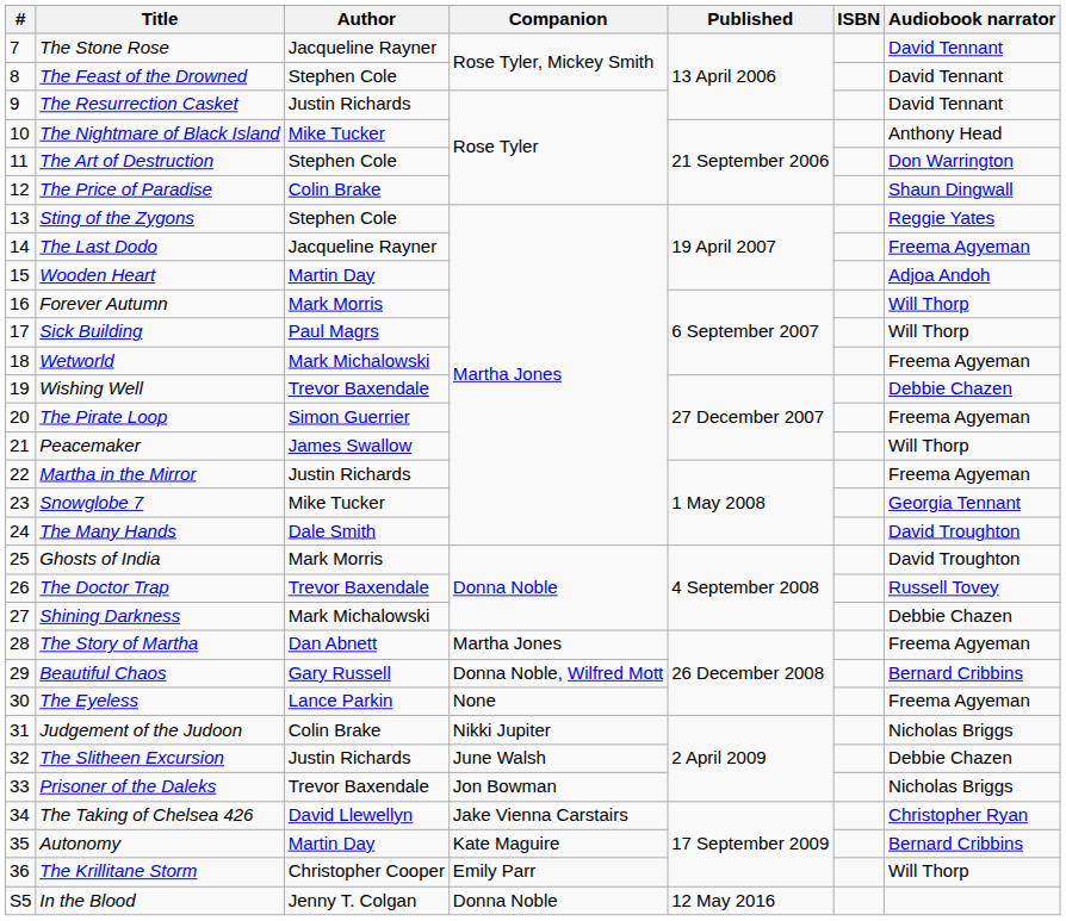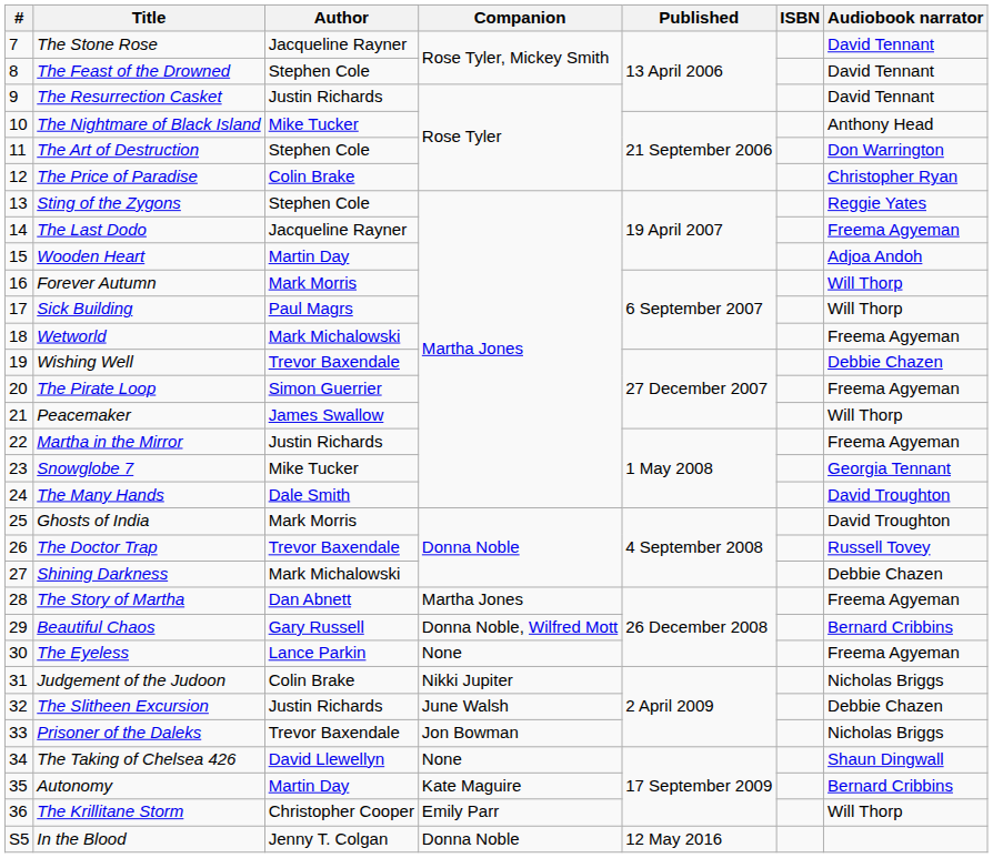The Price of Paradise | Audiobook narrator: Shaun Dingwall -> Christopher Ryan
The Taking of Chelsea 426 | Companion: Jake Vienna Carstairs -> None
The Taking of Chelsea 426 | Audiobook narrator: Christopher Ryan -> Shaun Dingwall
